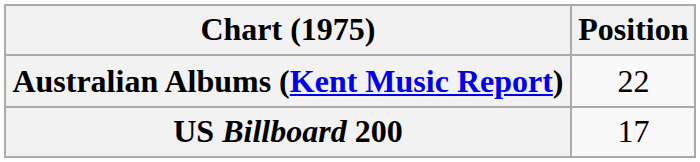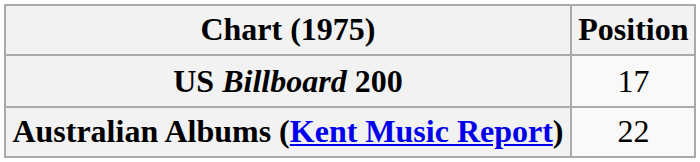rows swapped: Australian Albums (Kent Music Report) <-> US Billboard 200
